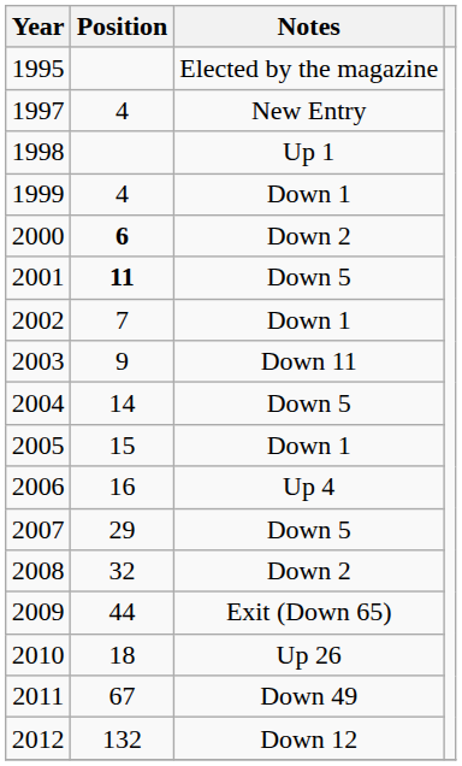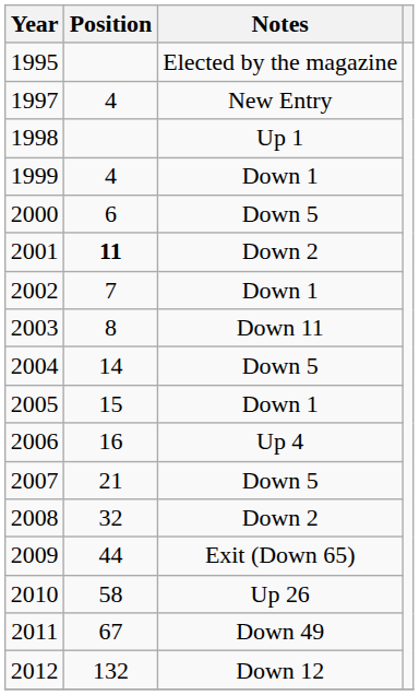2000 | Position: bold -> normal
2000 | Notes: Down 2 -> Down 5
2001 | Notes: Down 5 -> Down 2
2003 | Position: 9 -> 8
2007 | Position: 29 -> 21
2010 | Position: 18 -> 58
